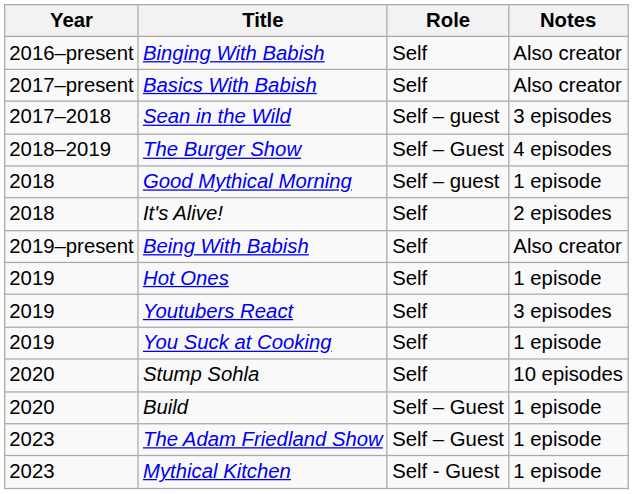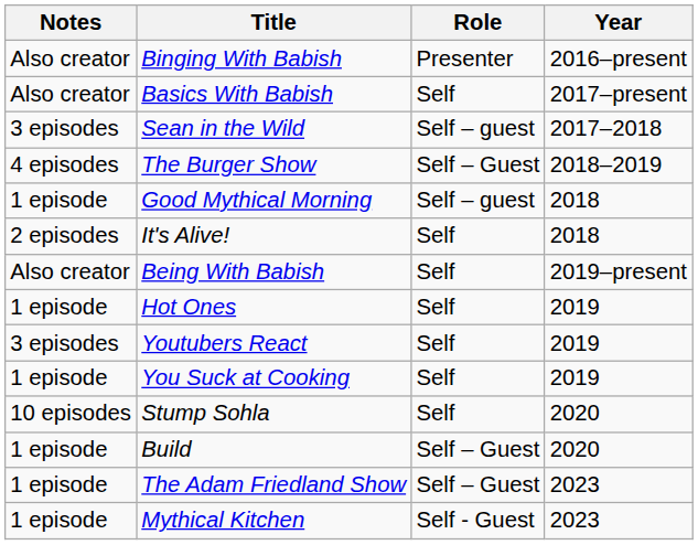columns swapped: Year <-> Notes
Binging With Babish | Role: Self -> Presenter
